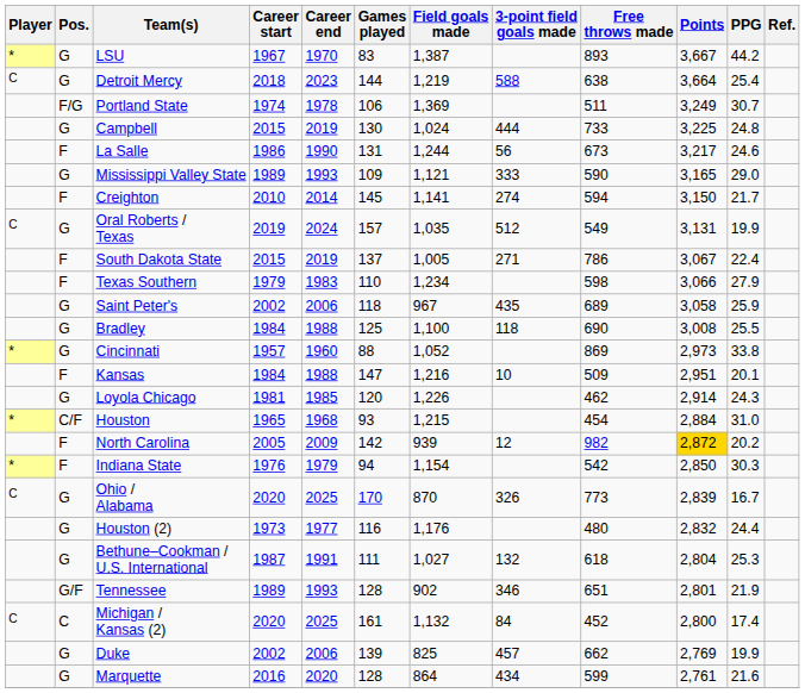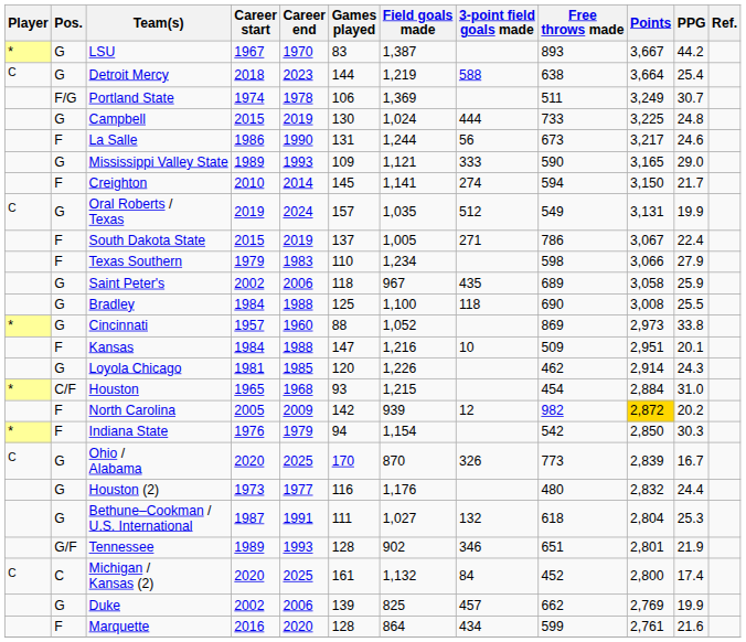Marquette | Pos.: G -> F
